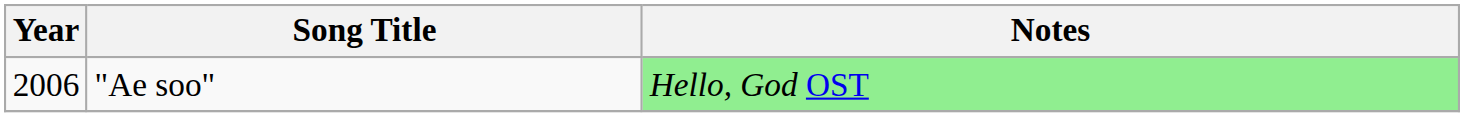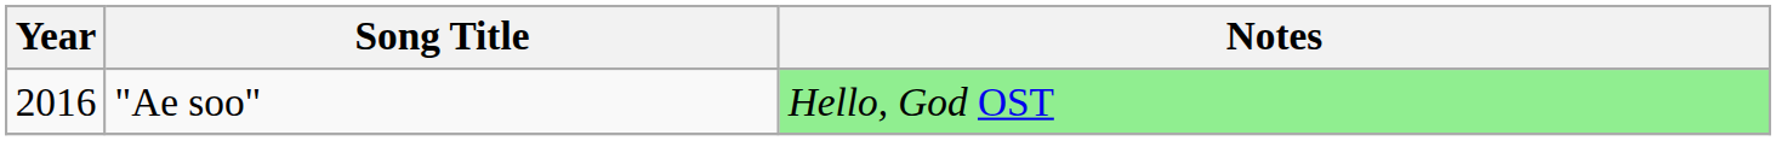"Ae soo" | Year: 2006 -> 2016
